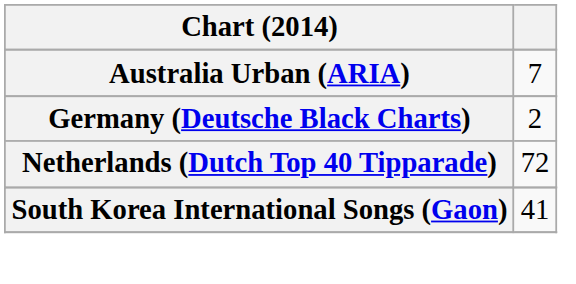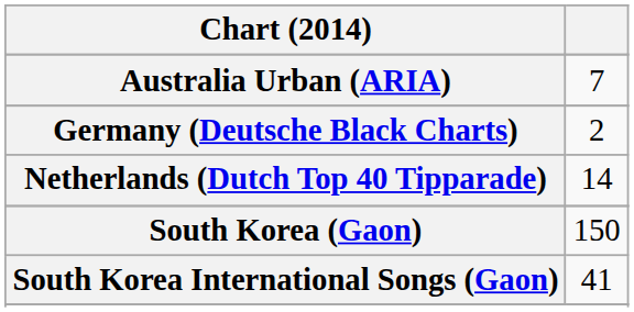Netherlands (Dutch Top 40 Tipparade) | column 2: 72 -> 14
+ row: South Korea (Gaon) | 150
